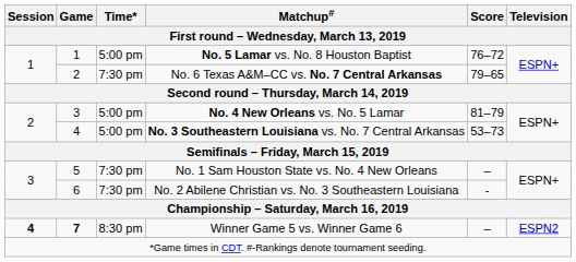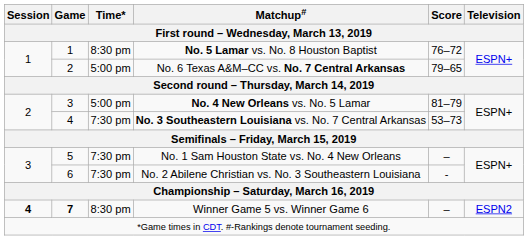No. 5 Lamar vs. No. 8 Houston Baptist | Time*: 5:00 pm -> 8:30 pm
No. 6 Texas A&M–CC vs. No. 7 Central Arkansas | Time*: 7:30 pm -> 5:00 pm
No. 3 Southeastern Louisiana vs. No. 7 Central Arkansas | Time*: 5:00 pm -> 7:30 pm
